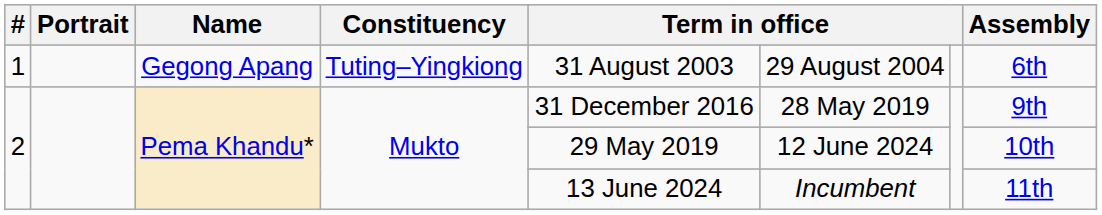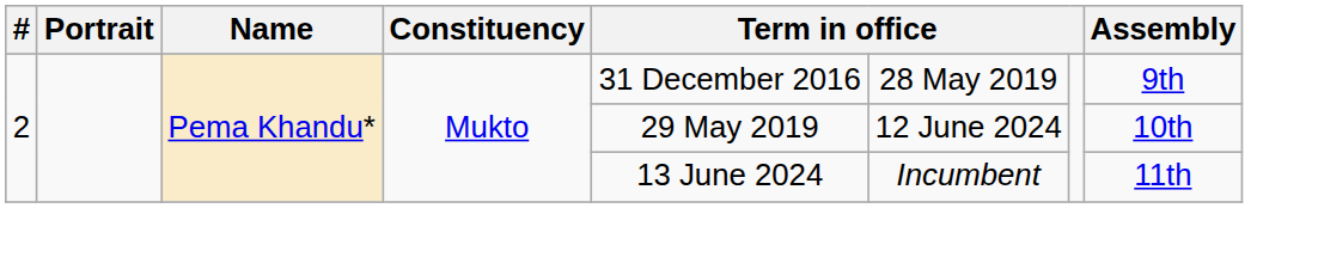- row: 1 | Gegong Apang | Tuting–Yingkiong | 31 August 2003 | 29 August 2004 | 6th
